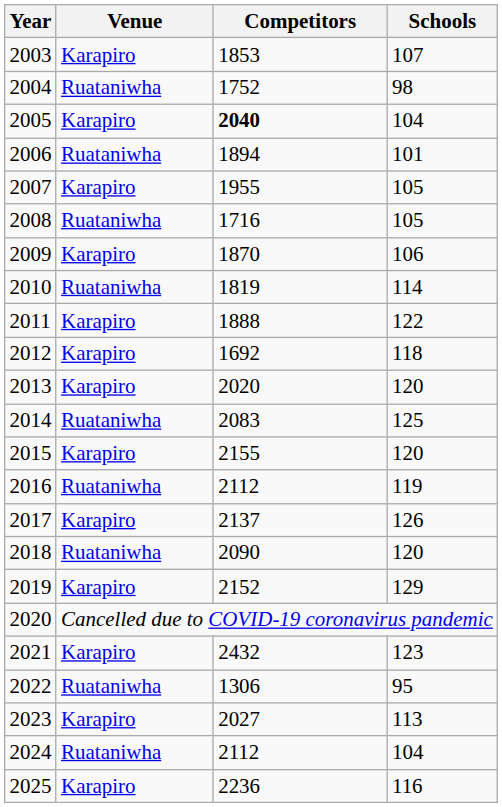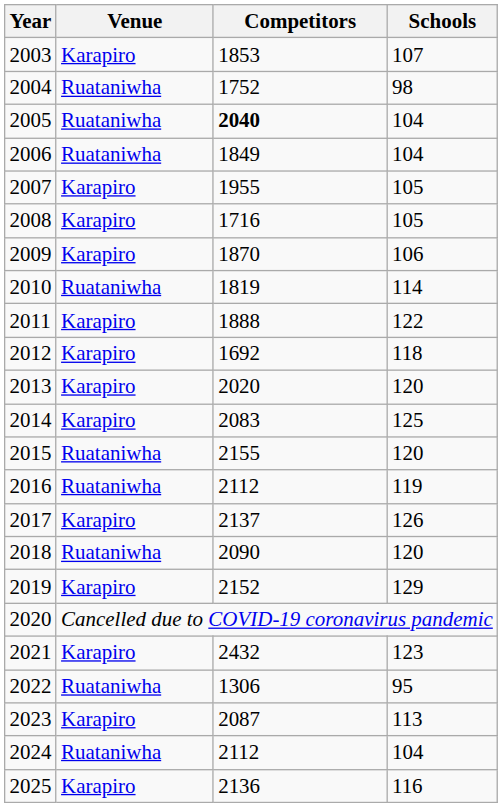2005 | Venue: Karapiro -> Ruataniwha
2006 | Competitors: 1894 -> 1849
2006 | Schools: 101 -> 104
2008 | Venue: Ruataniwha -> Karapiro
2014 | Venue: Ruataniwha -> Karapiro
2015 | Venue: Karapiro -> Ruataniwha
2023 | Competitors: 2027 -> 2087
2025 | Competitors: 2236 -> 2136
